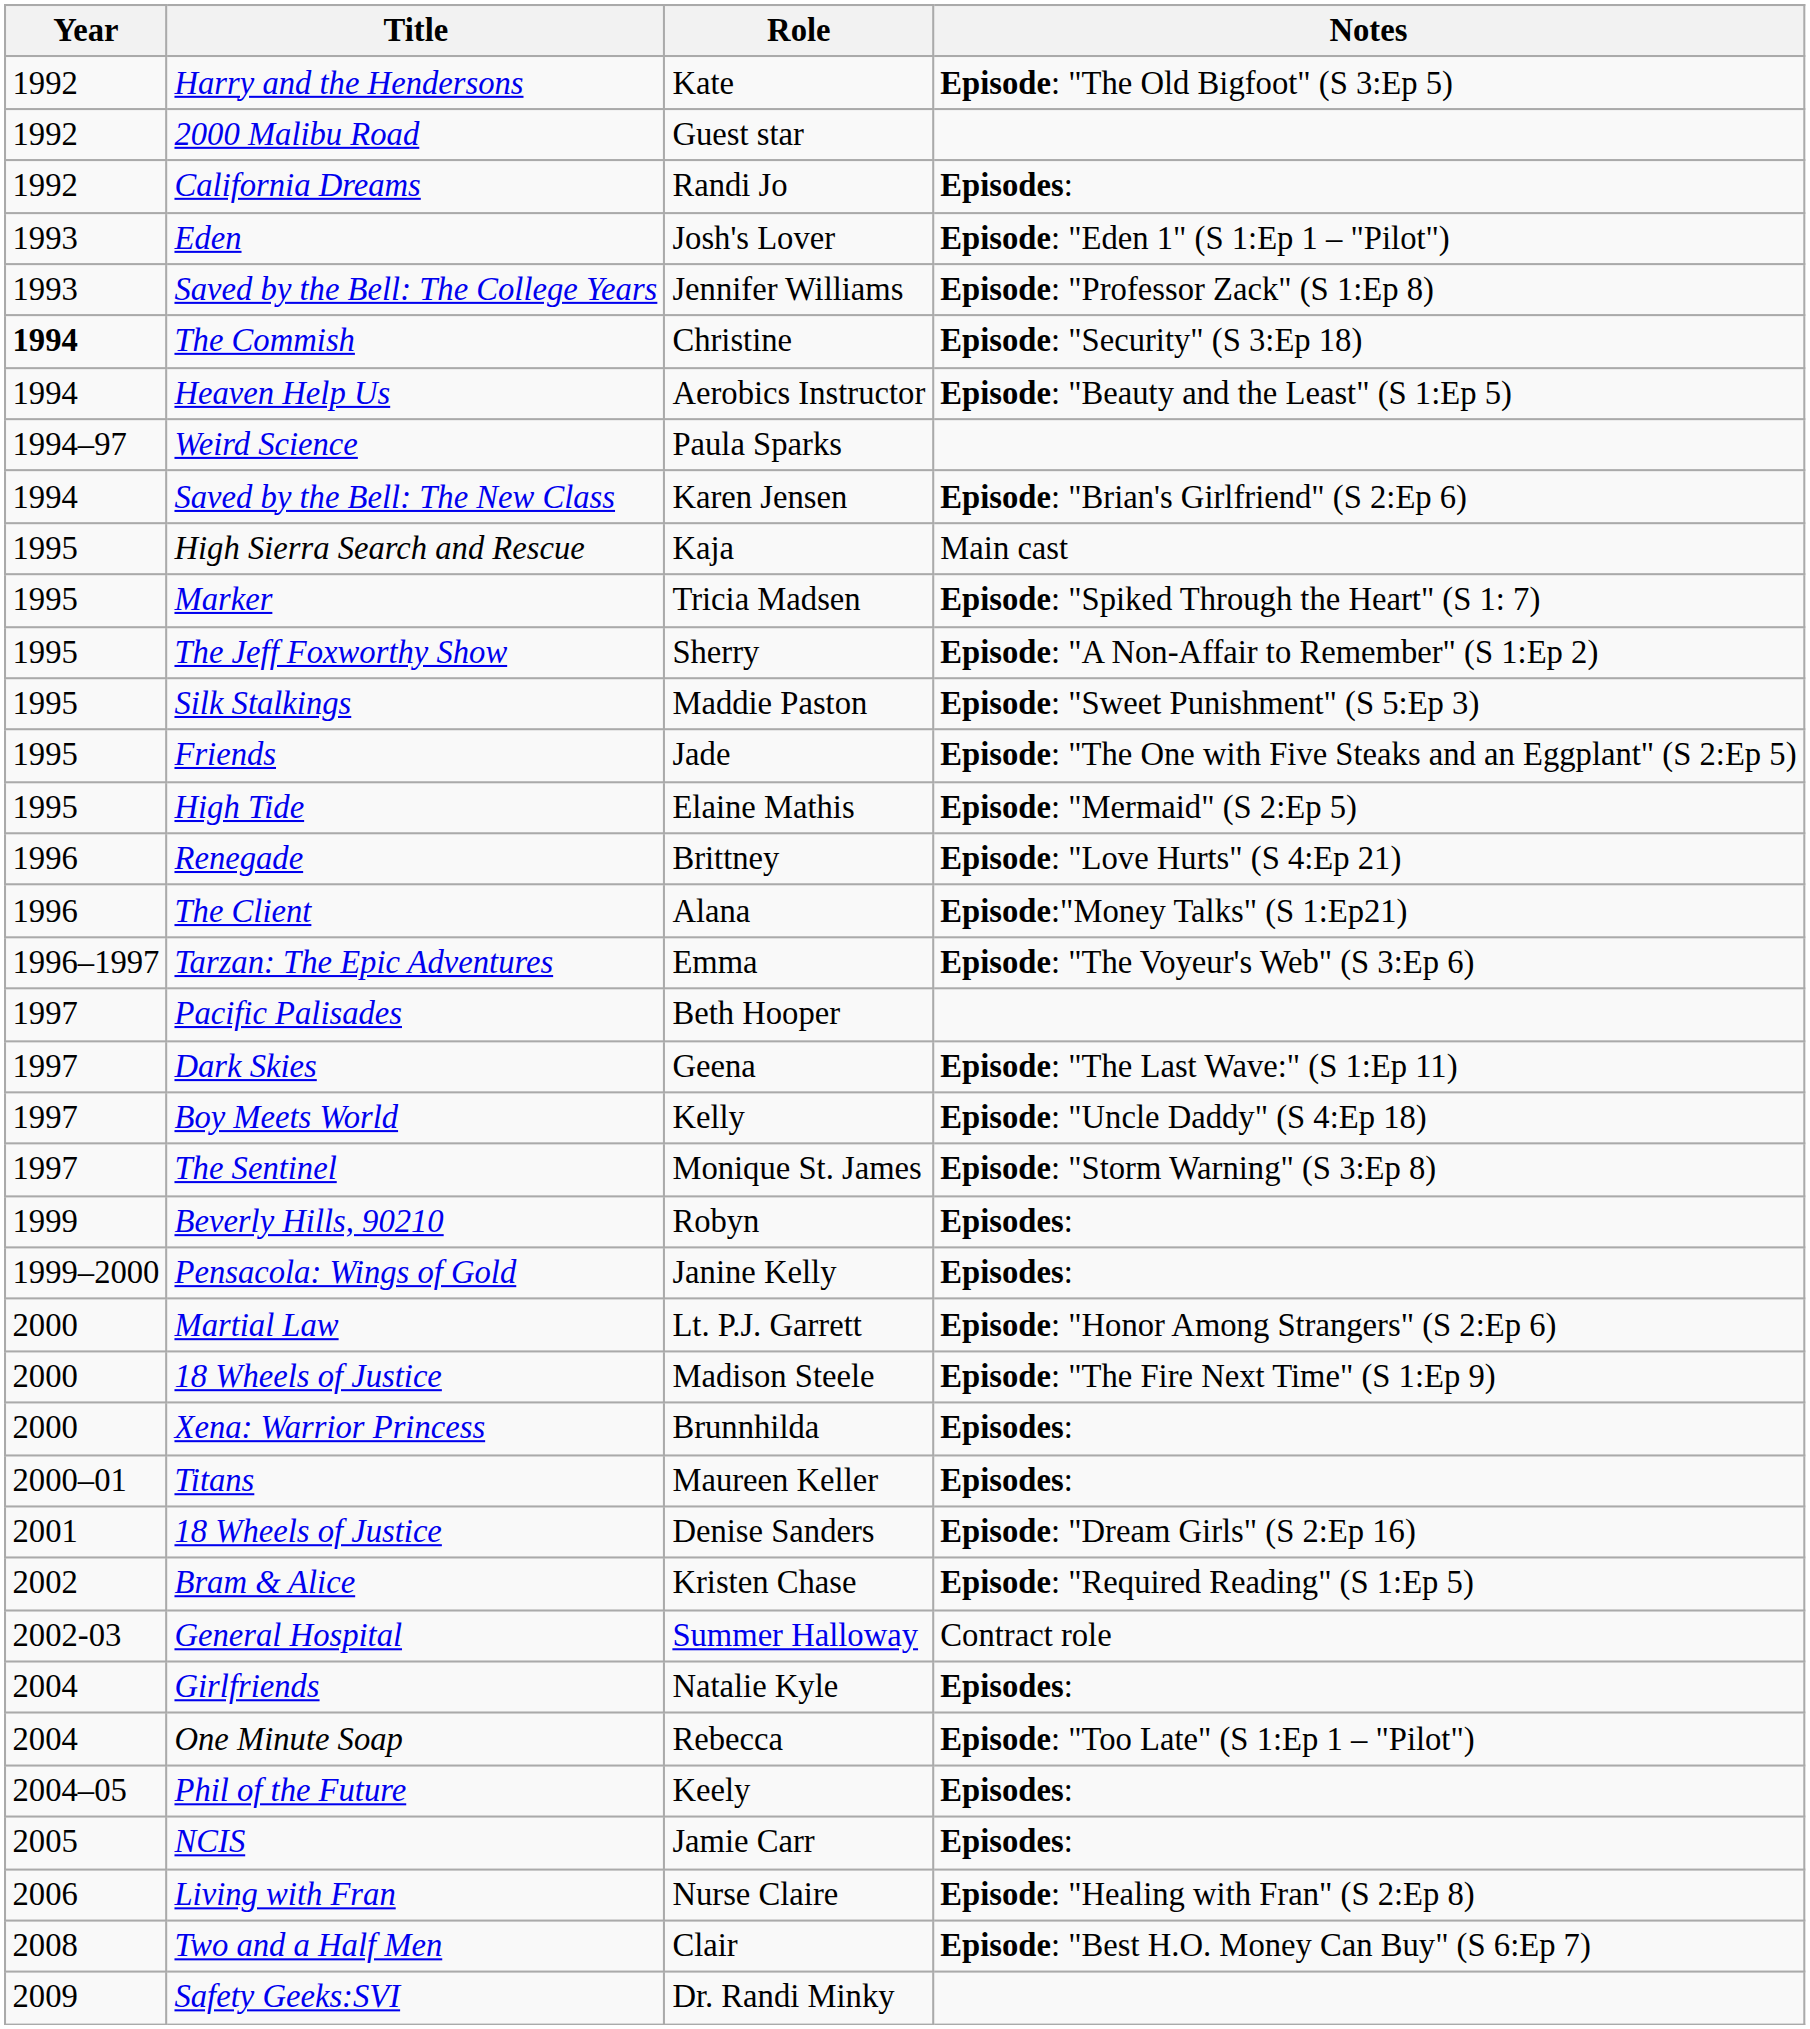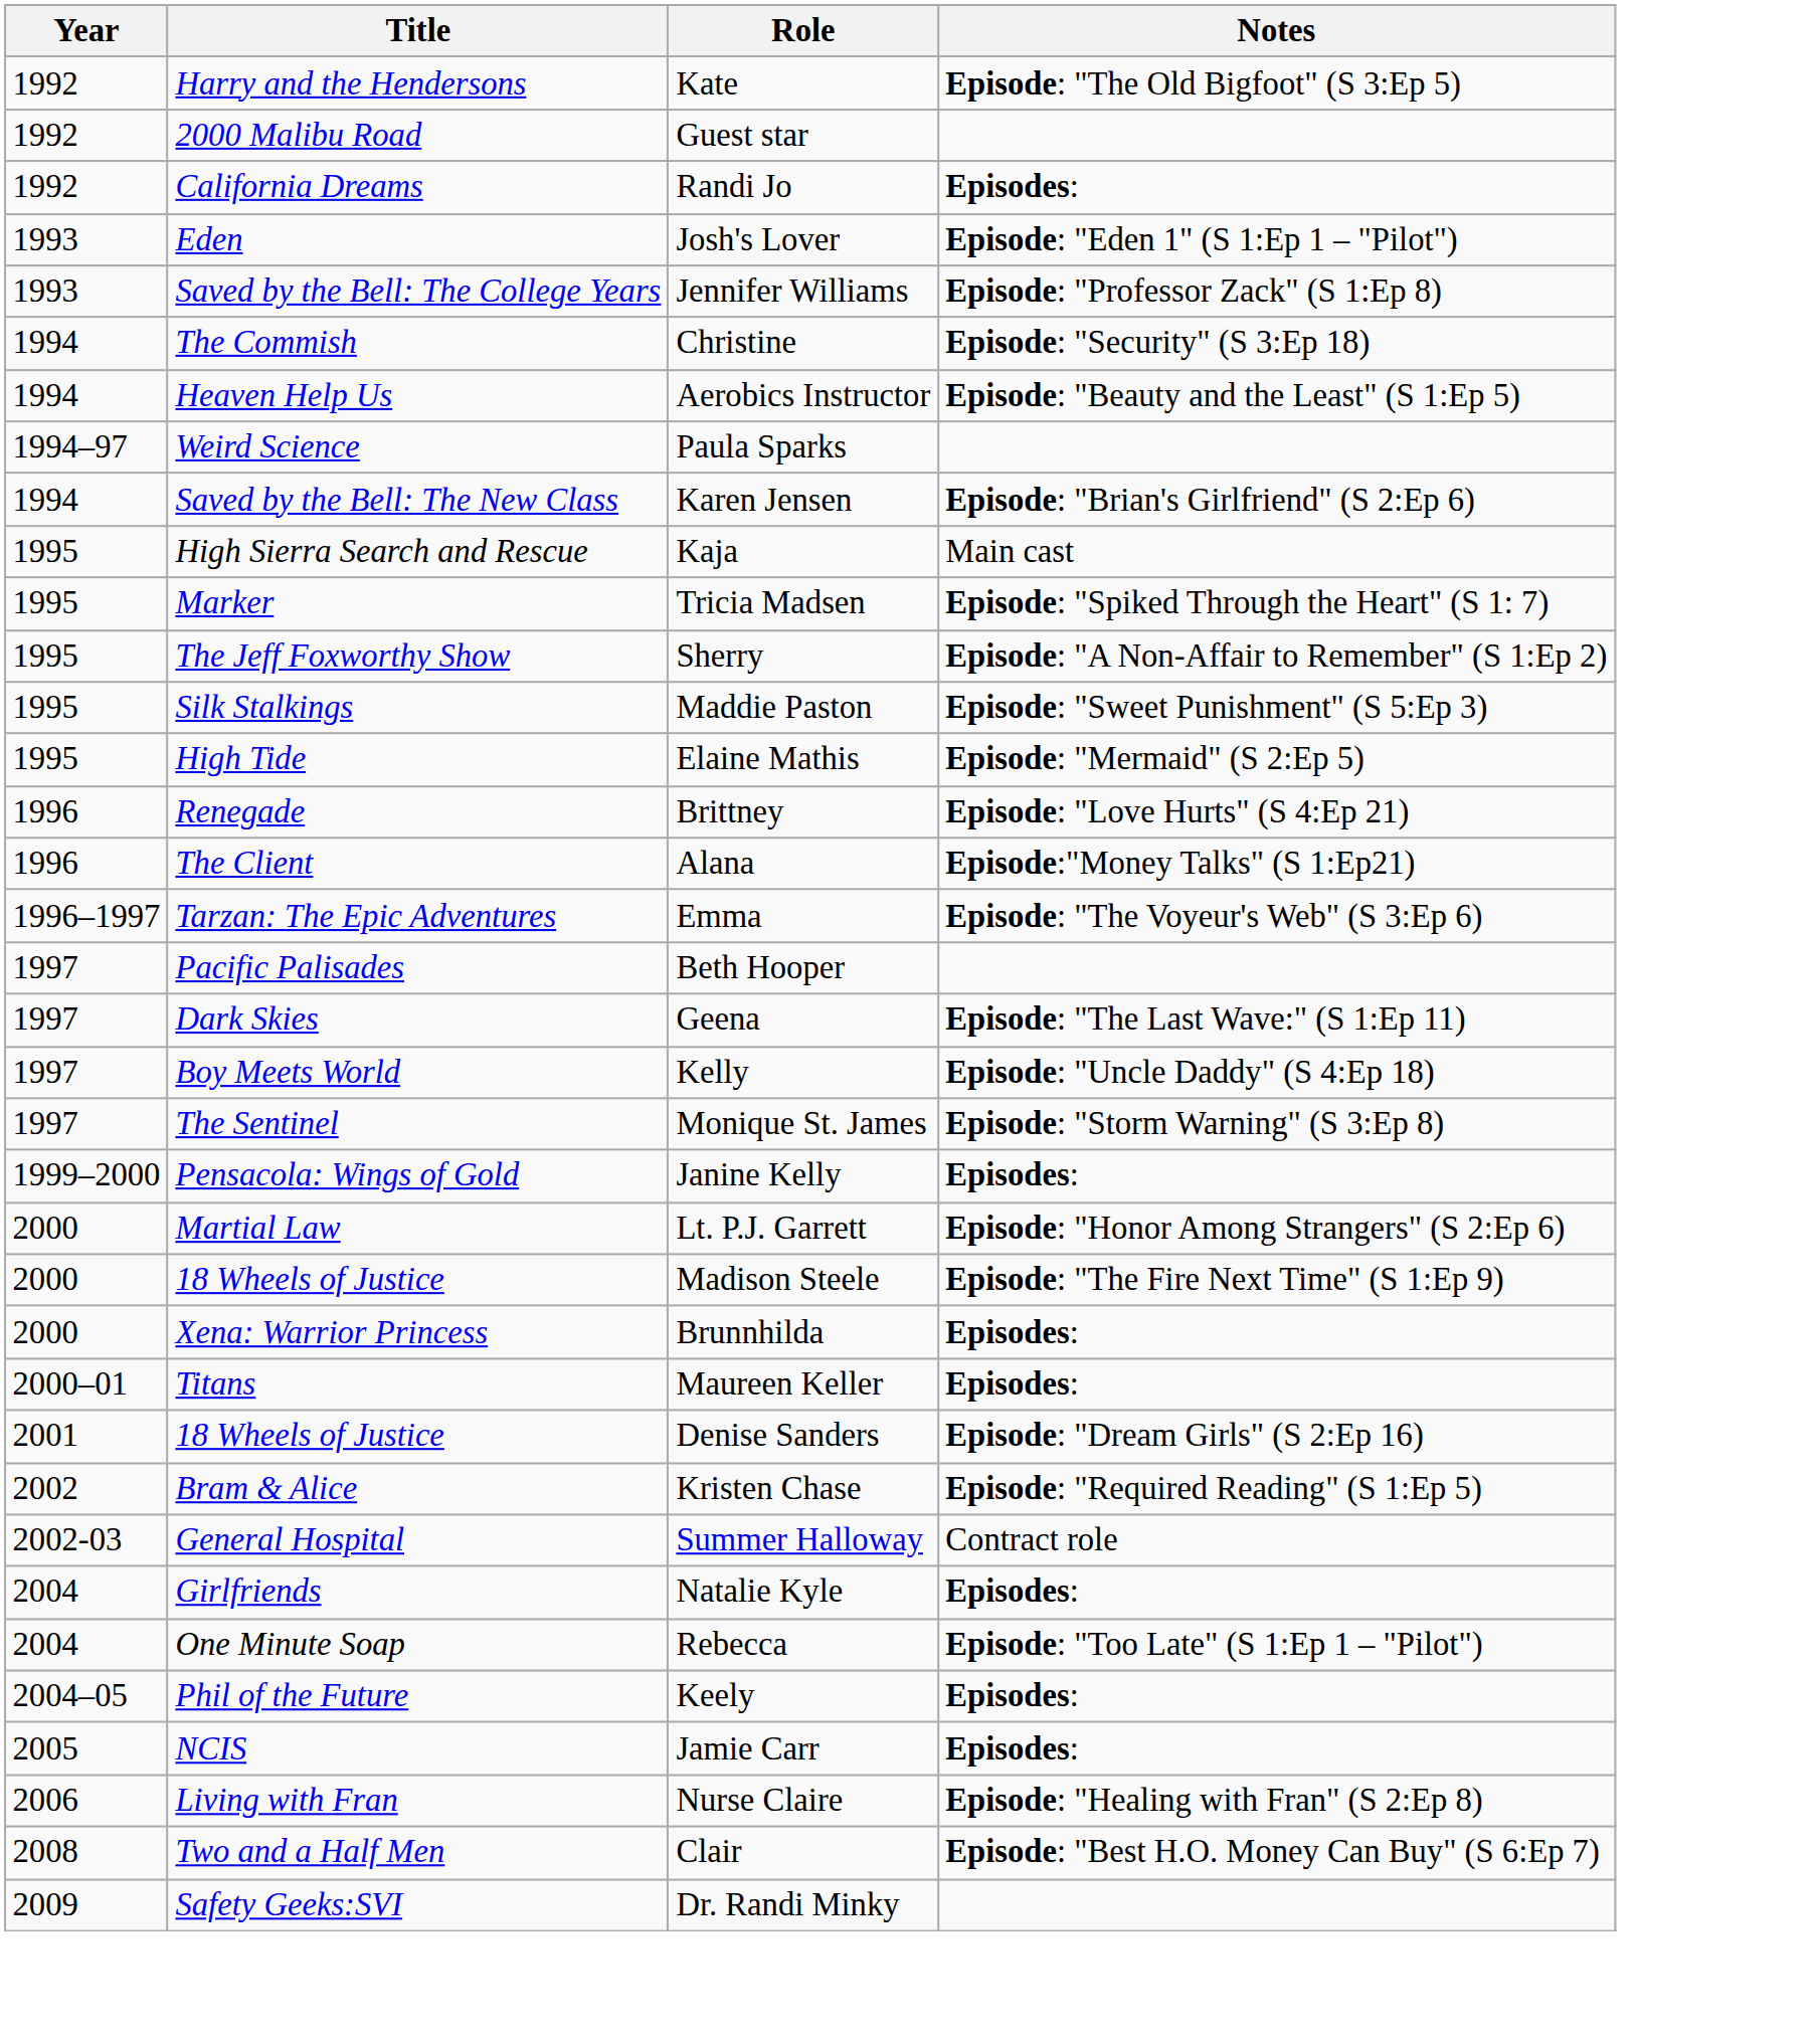Christine | Year: bold -> normal
- row: 1995 | Friends | Jade | Episode: "The One with Five Steaks and an Eggplant" (S 2:Ep 5)
- row: 1999 | Beverly Hills, 90210 | Robyn | Episodes:
